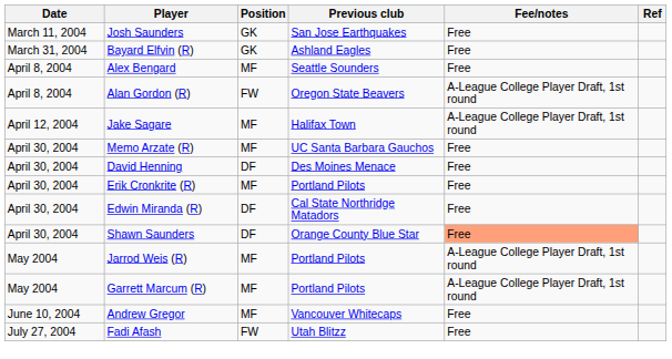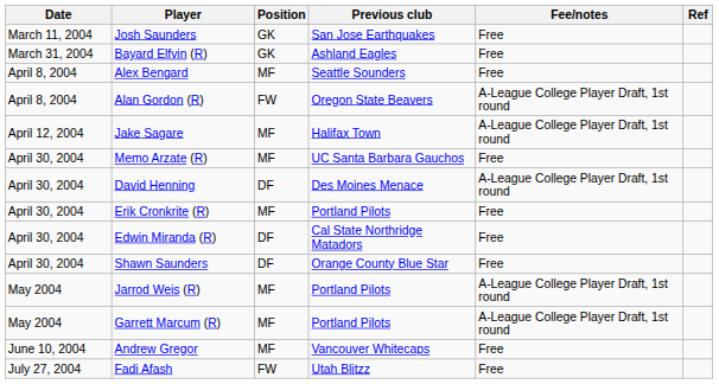David Henning | Fee/notes: Free -> A-League College Player Draft, 1st round
Shawn Saunders | Fee/notes: lightsalmon background -> no background
